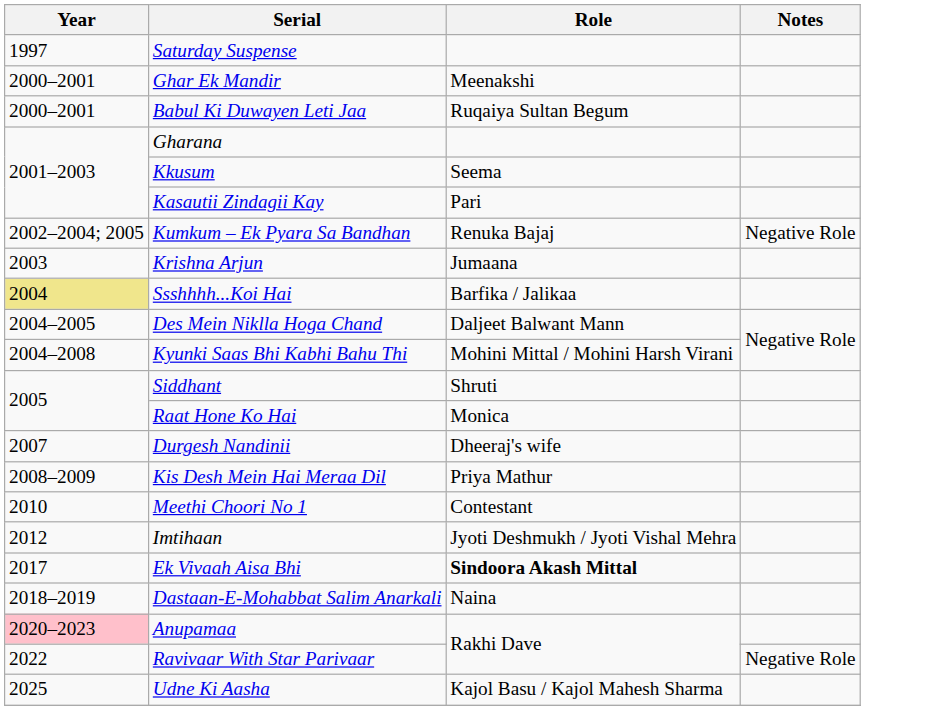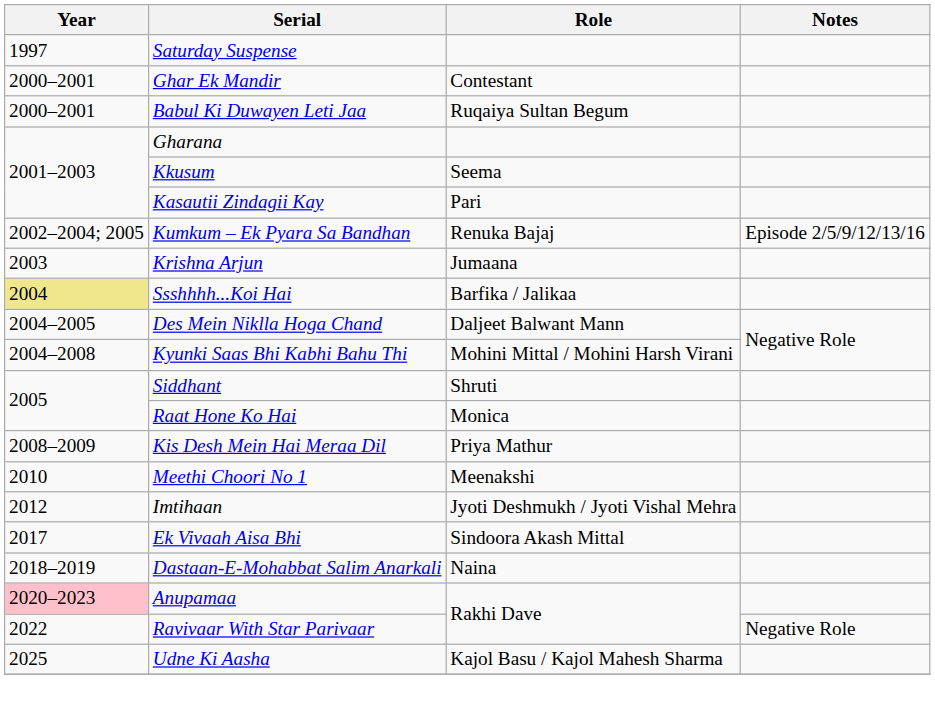Ghar Ek Mandir | Role: Meenakshi -> Contestant
Kumkum – Ek Pyara Sa Bandhan | Notes: Negative Role -> Episode 2/5/9/12/13/16
- row: 2007 | Durgesh Nandinii | Dheeraj's wife
Meethi Choori No 1 | Role: Contestant -> Meenakshi
Ek Vivaah Aisa Bhi | Role: bold -> normal
